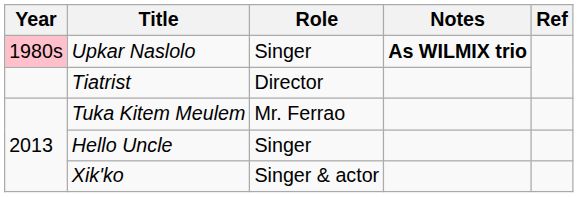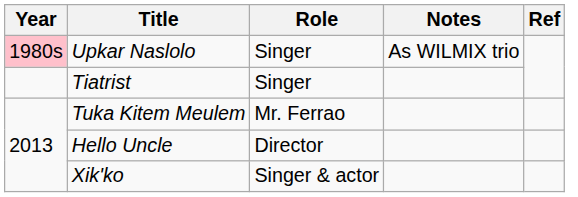Upkar Naslolo | Notes: bold -> normal
Tiatrist | Role: Director -> Singer
Hello Uncle | Role: Singer -> Director
